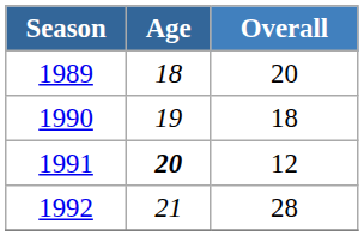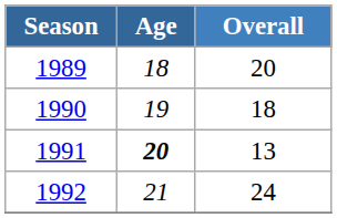1991 | Overall: 12 -> 13
1992 | Overall: 28 -> 24
